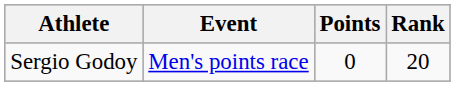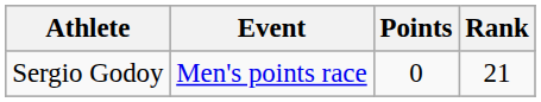Sergio Godoy | Rank: 20 -> 21
